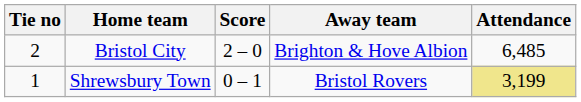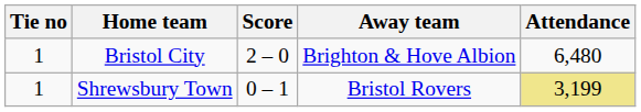Bristol City | Tie no: 2 -> 1
Bristol City | Attendance: 6,485 -> 6,480
